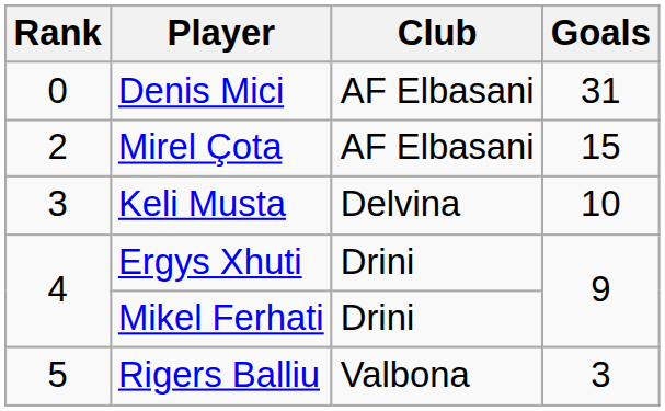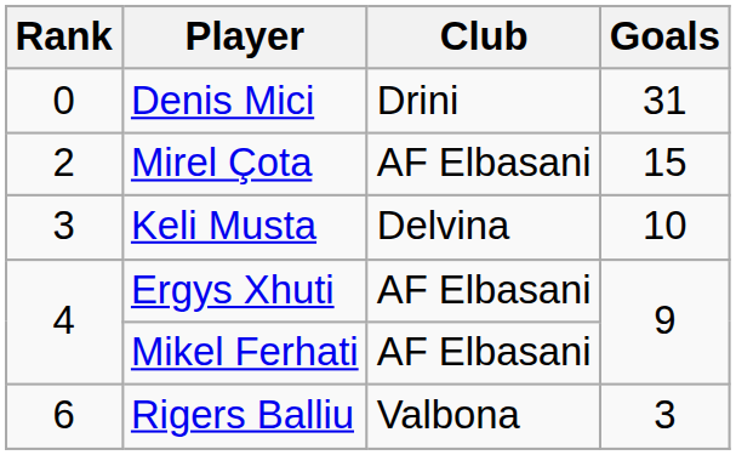Denis Mici | Club: AF Elbasani -> Drini
Ergys Xhuti | Club: Drini -> AF Elbasani
Mikel Ferhati | Club: Drini -> AF Elbasani
Rigers Balliu | Rank: 5 -> 6
